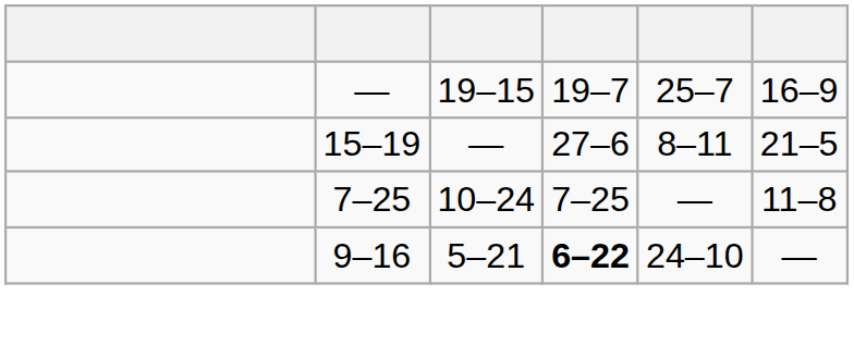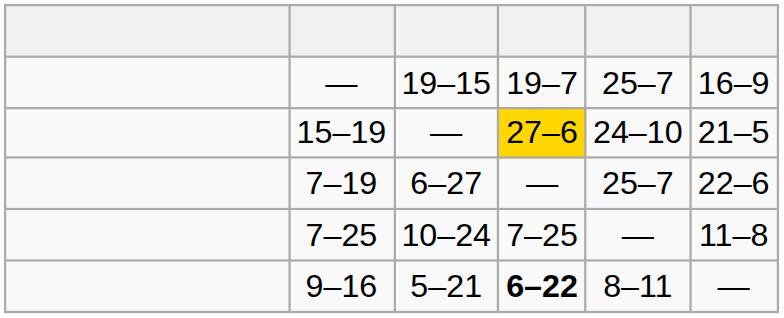15–19 | column 4: no background -> gold background
15–19 | column 5: 8–11 -> 24–10
+ row: 7–19 | 6–27 | — | 25–7 | 22–6
9–16 | column 5: 24–10 -> 8–11
